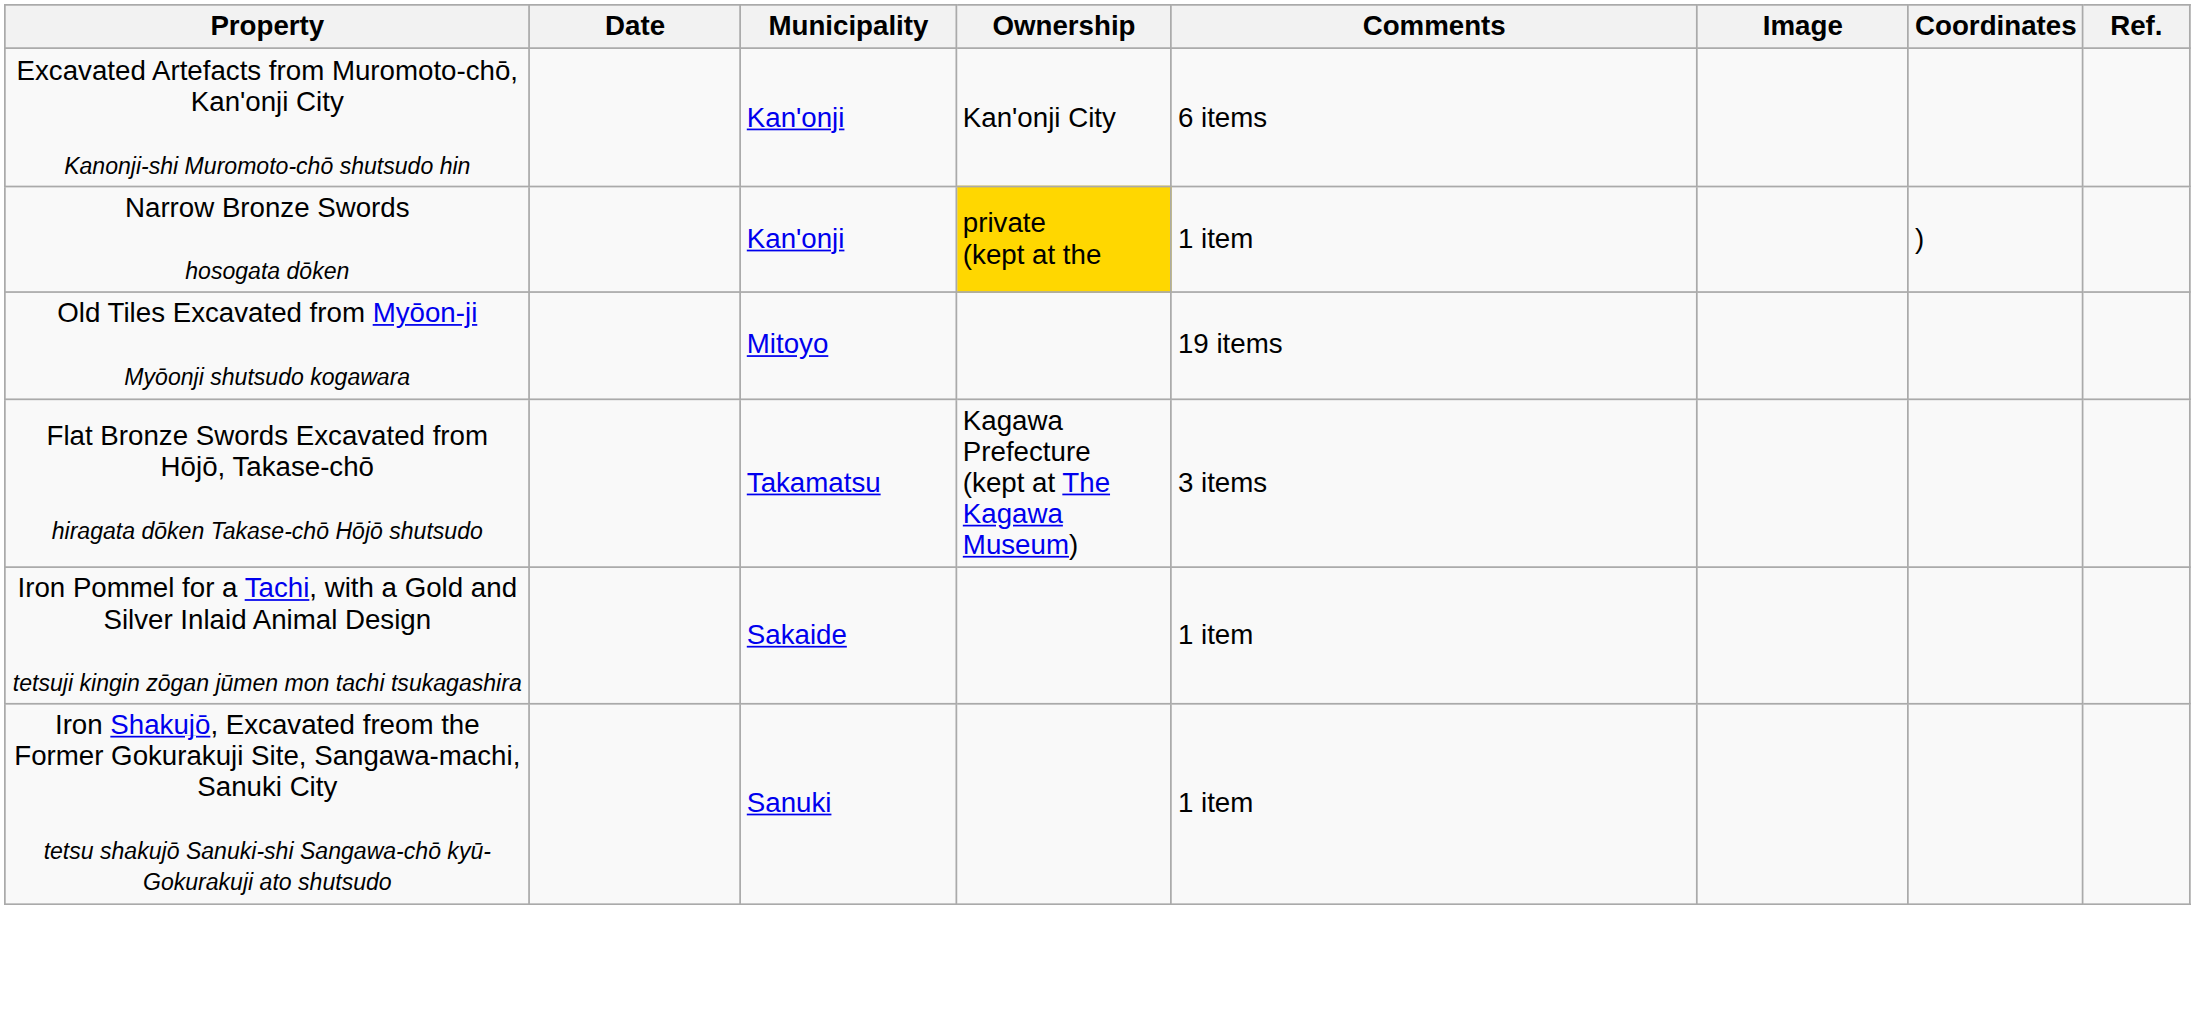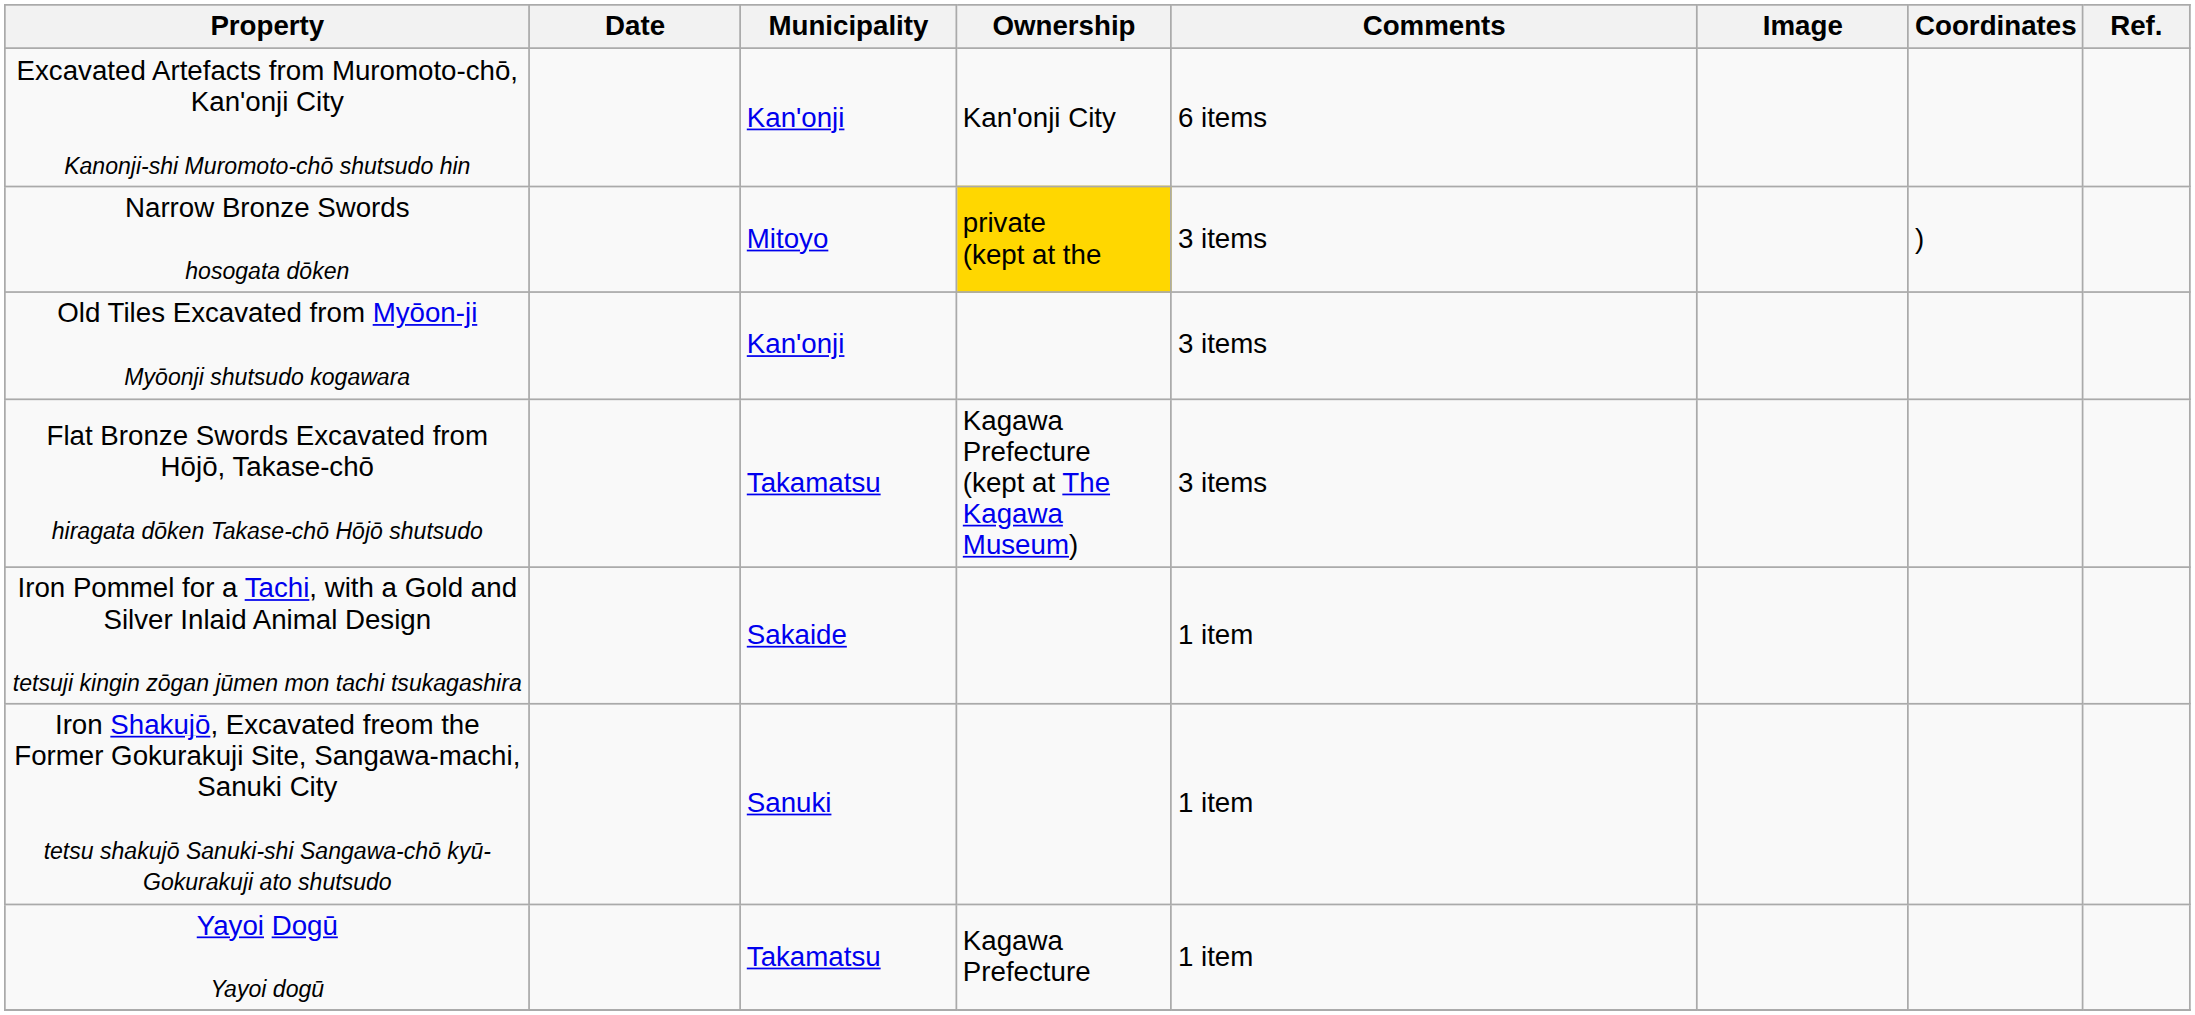Narrow Bronze Swords hosogata dōken | Municipality: Kan'onji -> Mitoyo
Narrow Bronze Swords hosogata dōken | Comments: 1 item -> 3 items
Old Tiles Excavated from Myōon-ji Myōonji shutsudo kogawara | Municipality: Mitoyo -> Kan'onji
Old Tiles Excavated from Myōon-ji Myōonji shutsudo kogawara | Comments: 19 items -> 3 items
+ row: Yayoi Dogū Yayoi dogū | Takamatsu | Kagawa Prefecture | 1 item
